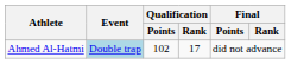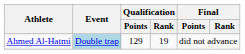Ahmed Al-Hatmi | Qualification / Points: 102 -> 129
Ahmed Al-Hatmi | Qualification / Rank: 17 -> 19
